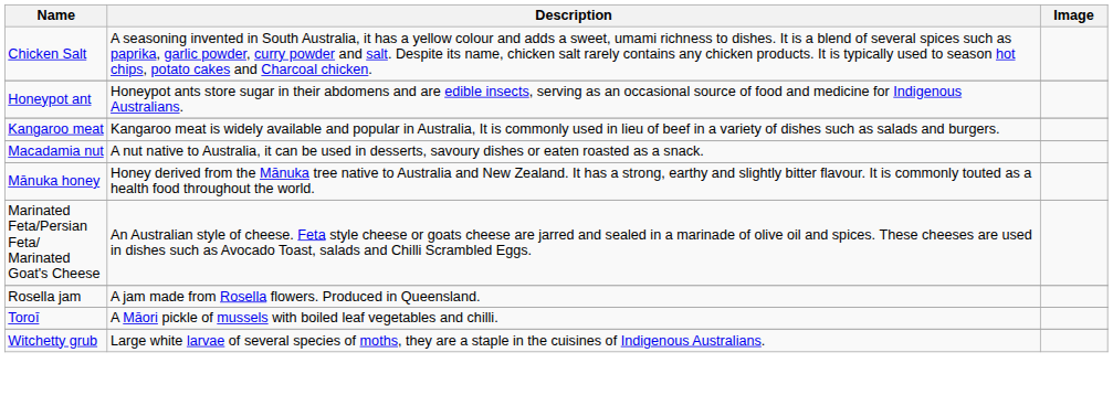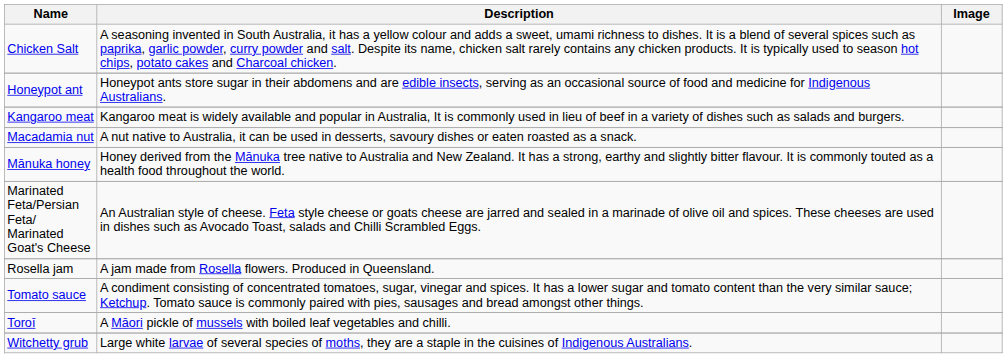+ row: Tomato sauce | A condiment consisting of concentrated tomatoes, sugar, vinegar and spices. It has a lower sugar and tomato content than the very similar sauce; Ketchup. Tomato sauce is commonly paired with pies, sausages and bread amongst other things.
